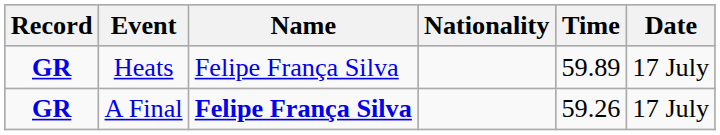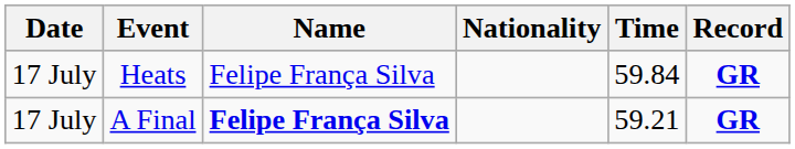columns swapped: Date <-> Record
Heats | Time: 59.89 -> 59.84
A Final | Time: 59.26 -> 59.21
